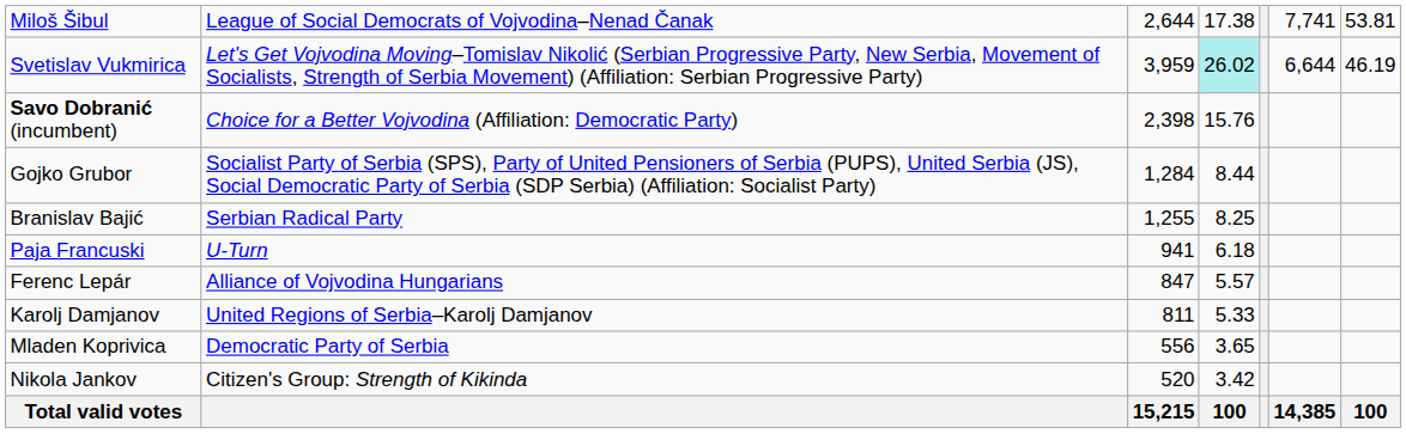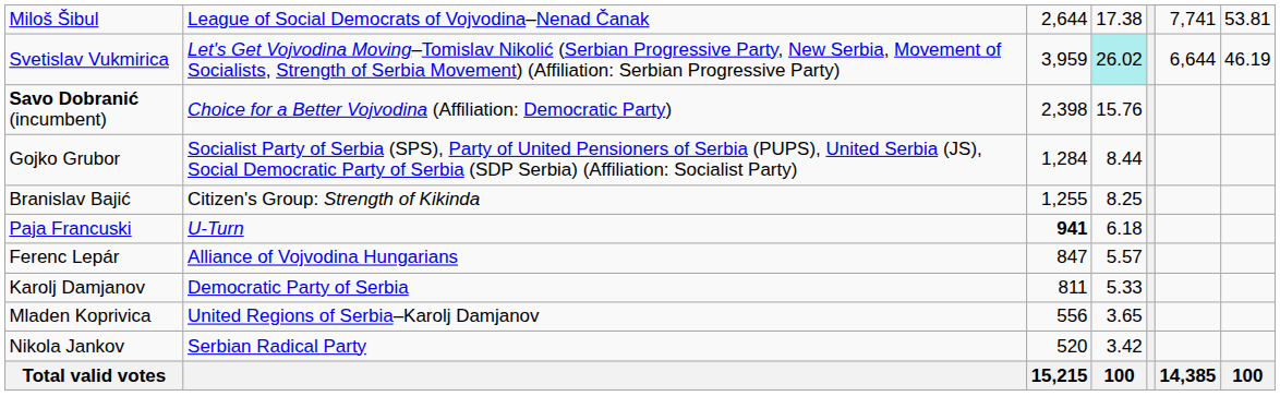Branislav Bajić | column 2: Serbian Radical Party -> Citizen's Group: Strength of Kikinda
Paja Francuski | column 3: normal -> bold
Karolj Damjanov | column 2: United Regions of Serbia–Karolj Damjanov -> Democratic Party of Serbia
Mladen Koprivica | column 2: Democratic Party of Serbia -> United Regions of Serbia–Karolj Damjanov
Nikola Jankov | column 2: Citizen's Group: Strength of Kikinda -> Serbian Radical Party
